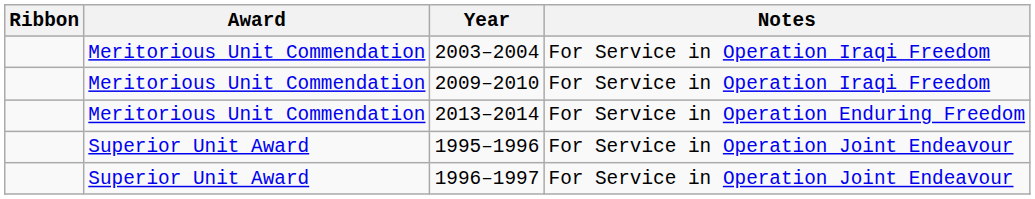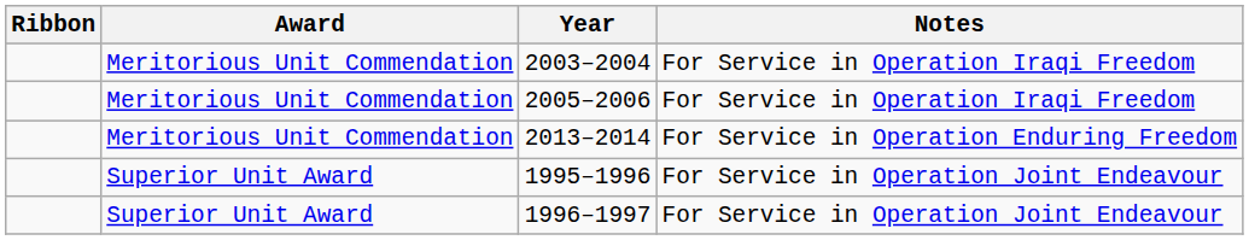+ row: Meritorious Unit Commendation | 2005–2006 | For Service in Operation Iraqi Freedom
- row: Meritorious Unit Commendation | 2009–2010 | For Service in Operation Iraqi Freedom
